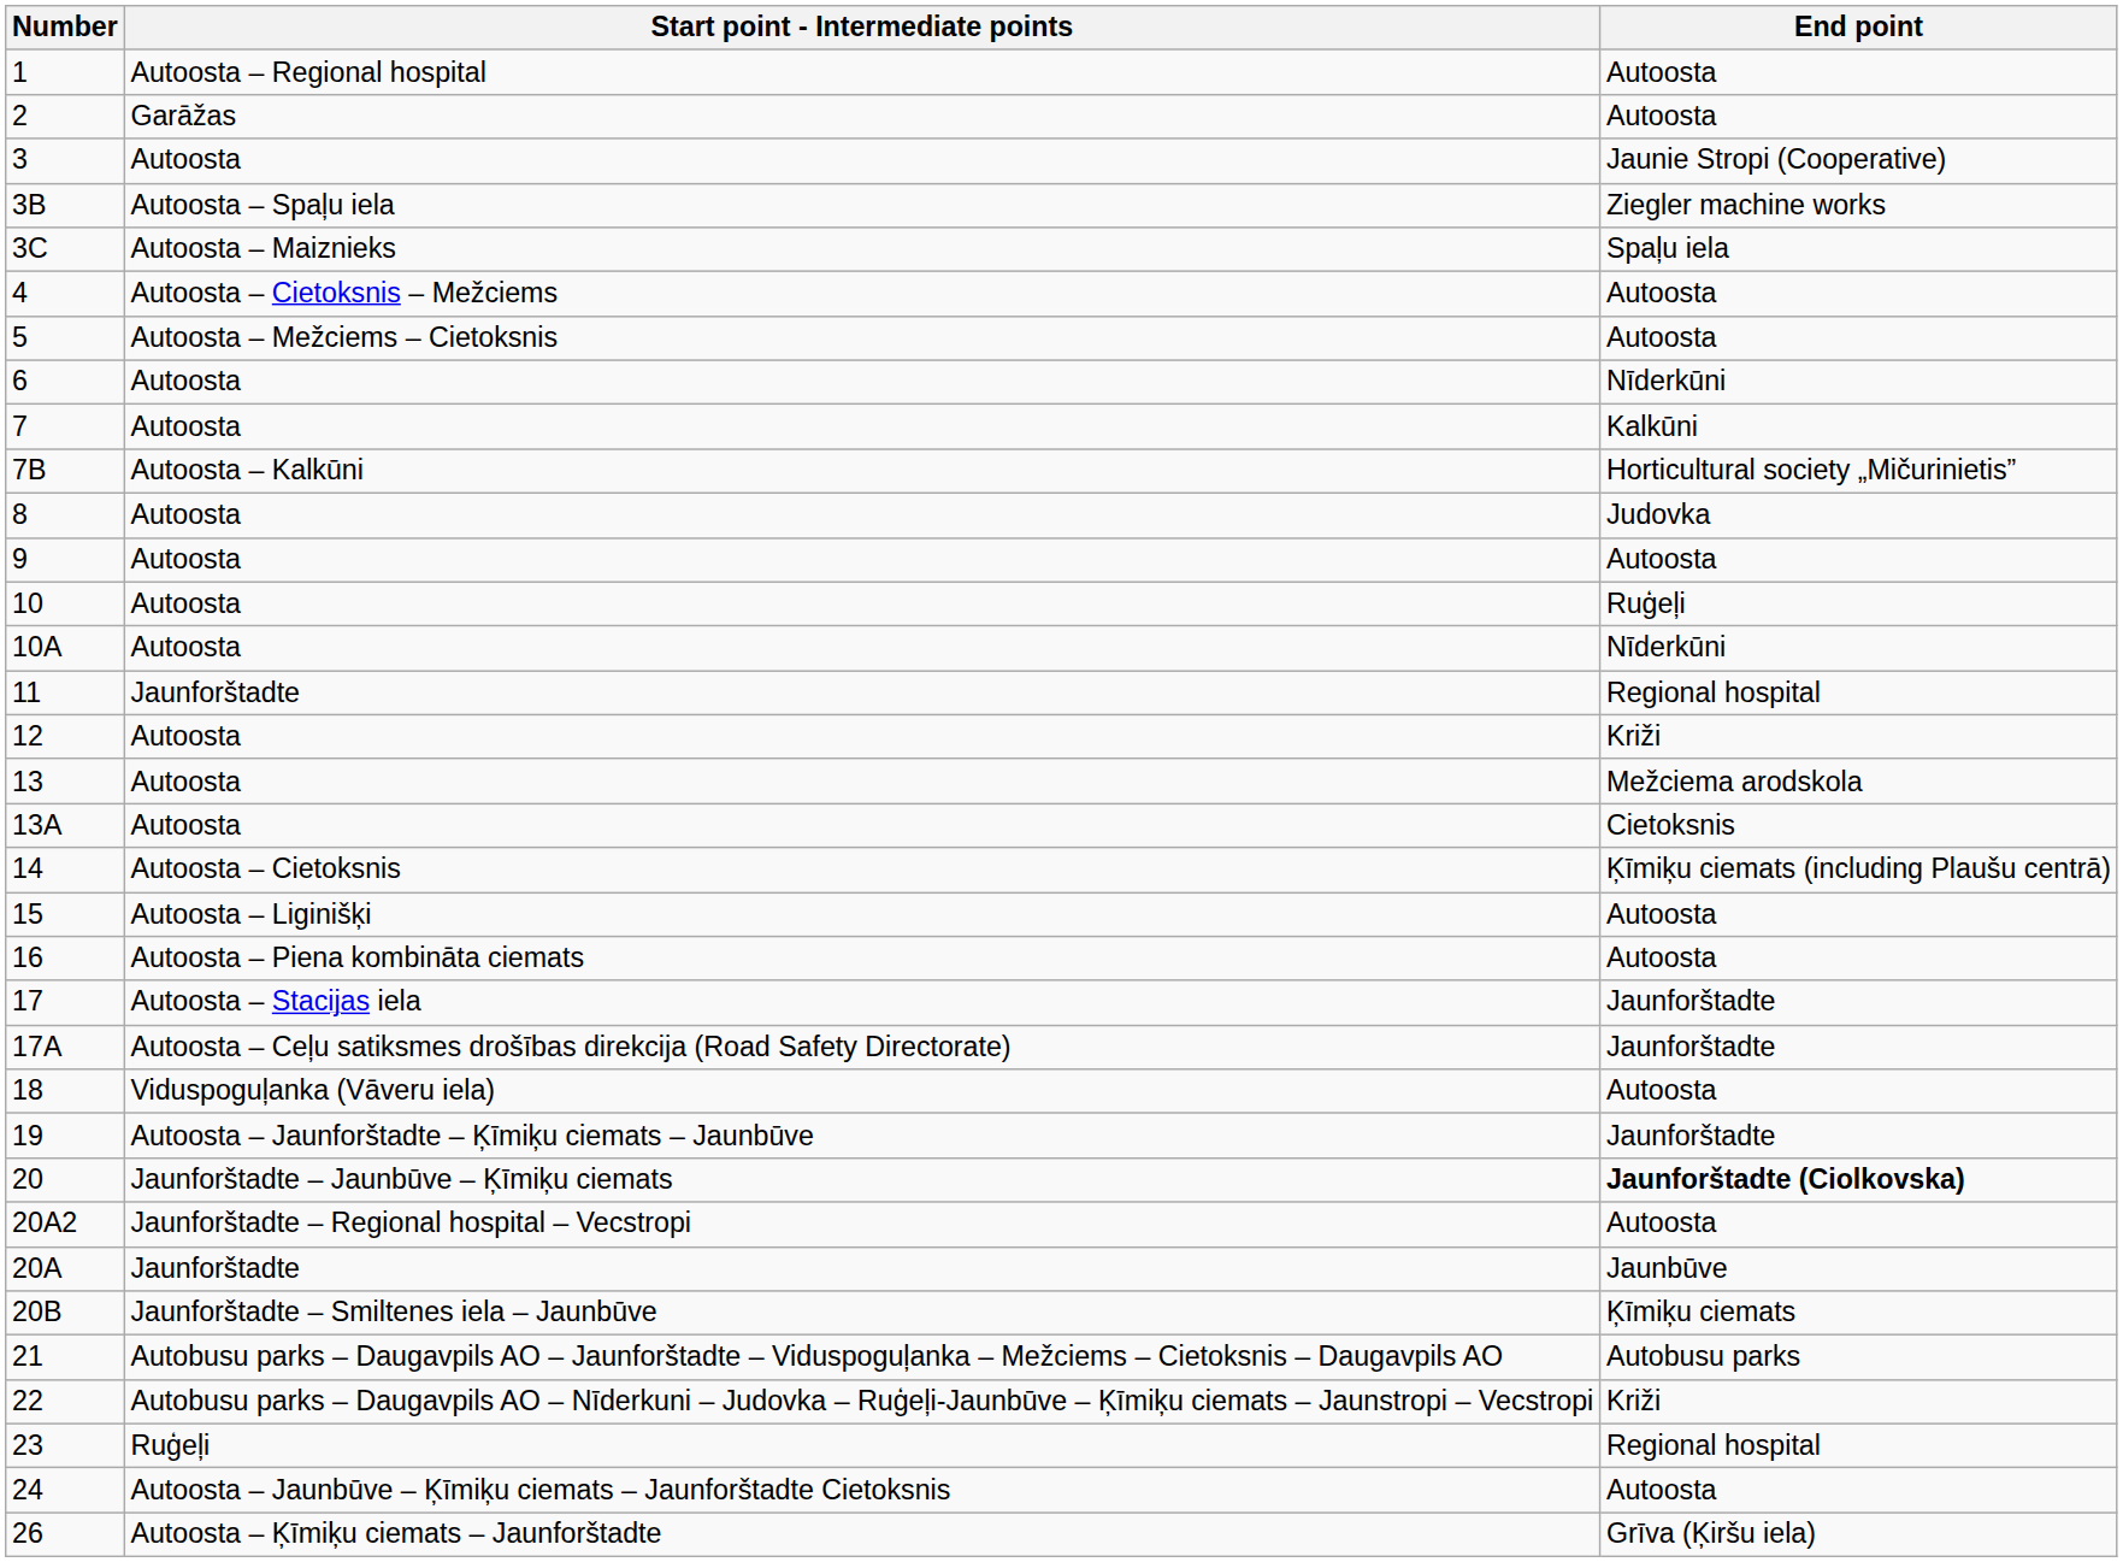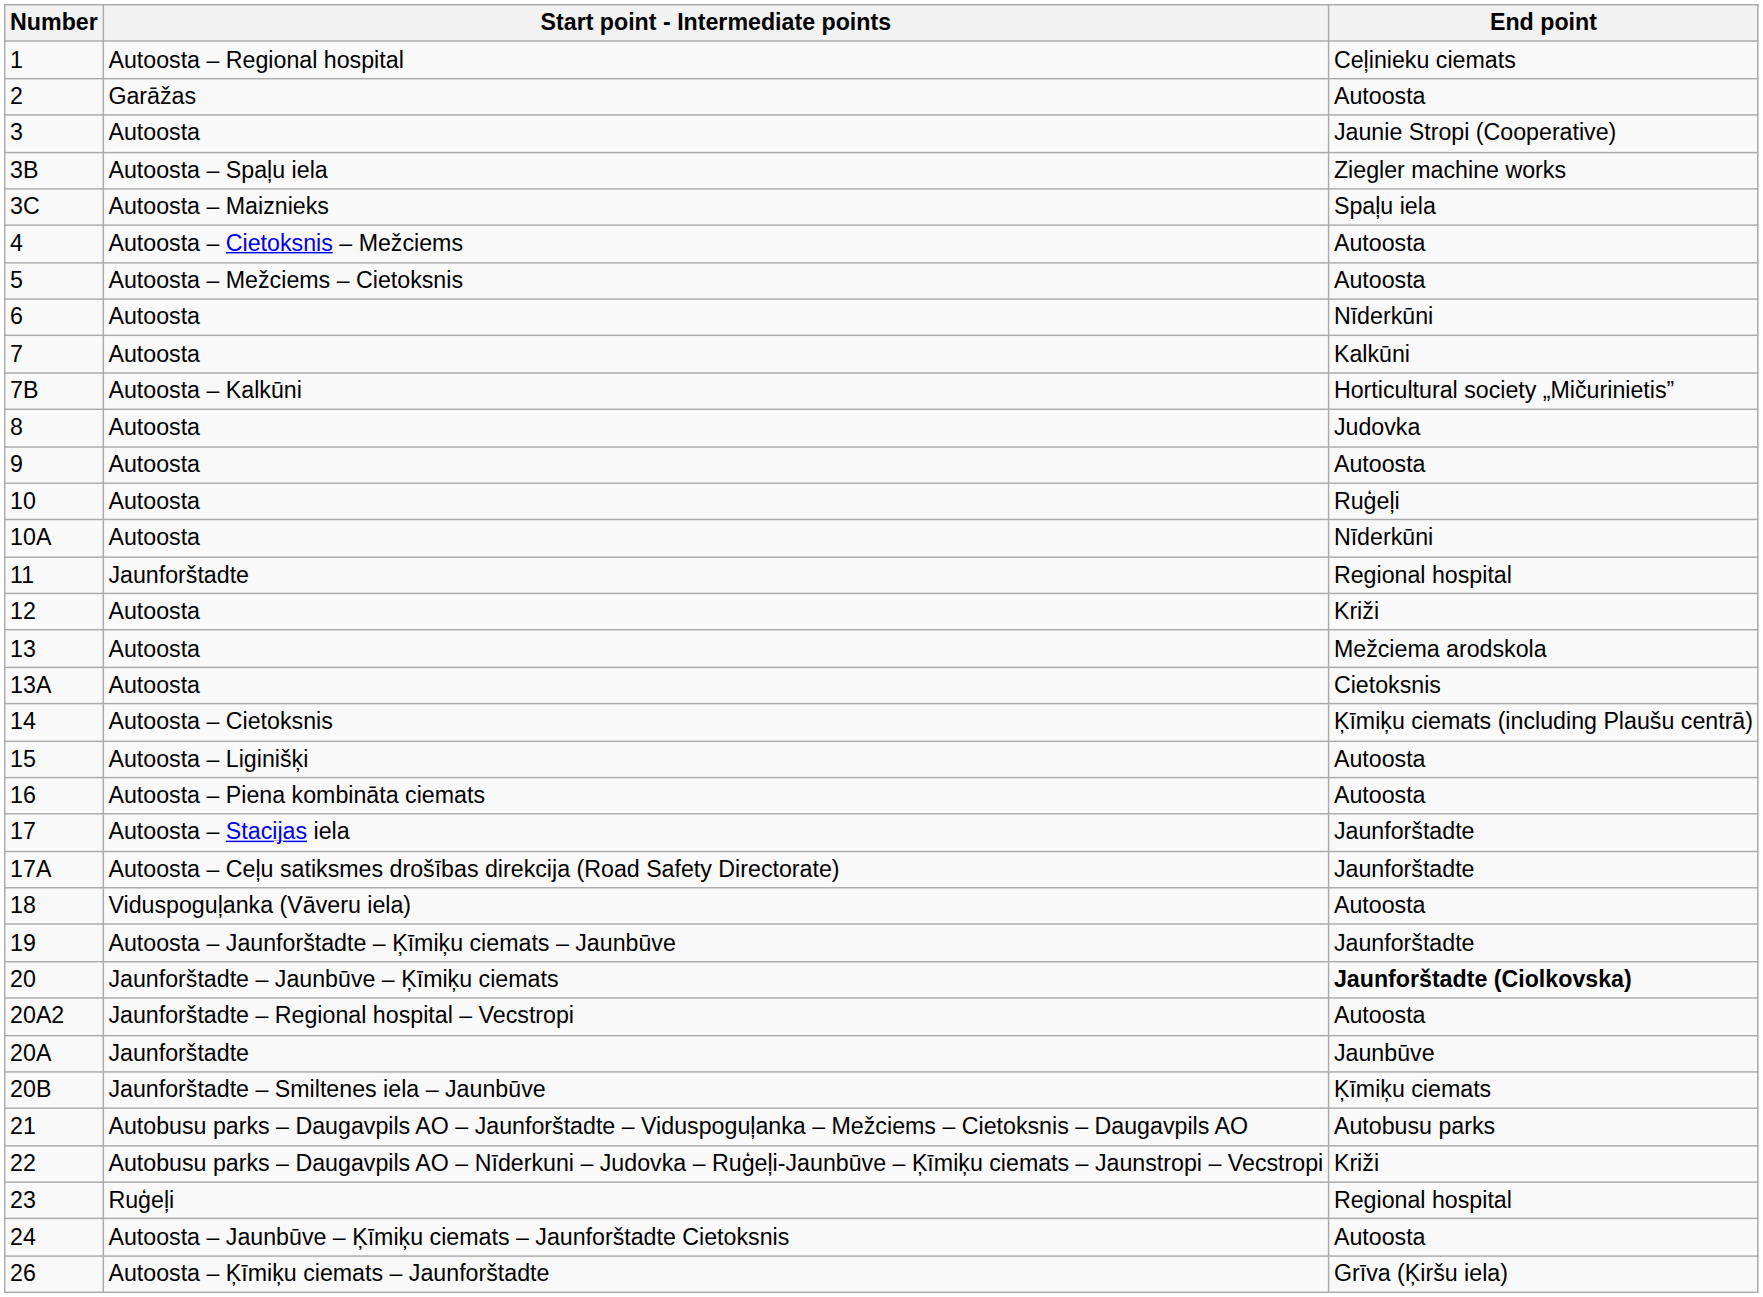1 | End point: Autoosta -> Ceļinieku ciemats
